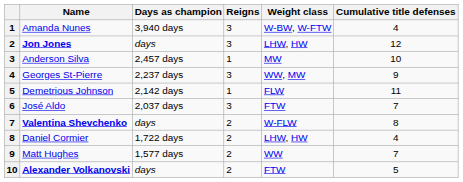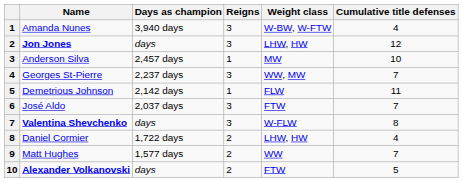Georges St-Pierre | Cumulative title defenses: 9 -> 7
Valentina Shevchenko | Reigns: 2 -> 3
